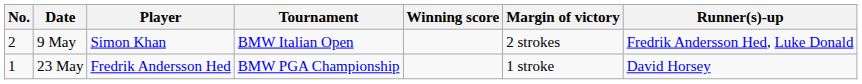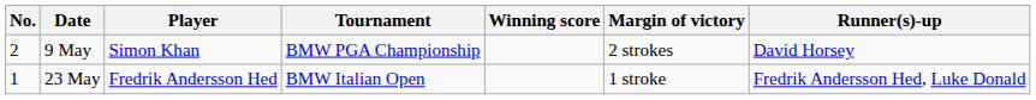9 May | Tournament: BMW Italian Open -> BMW PGA Championship
9 May | Runner(s)-up: Fredrik Andersson Hed, Luke Donald -> David Horsey
23 May | Tournament: BMW PGA Championship -> BMW Italian Open
23 May | Runner(s)-up: David Horsey -> Fredrik Andersson Hed, Luke Donald
